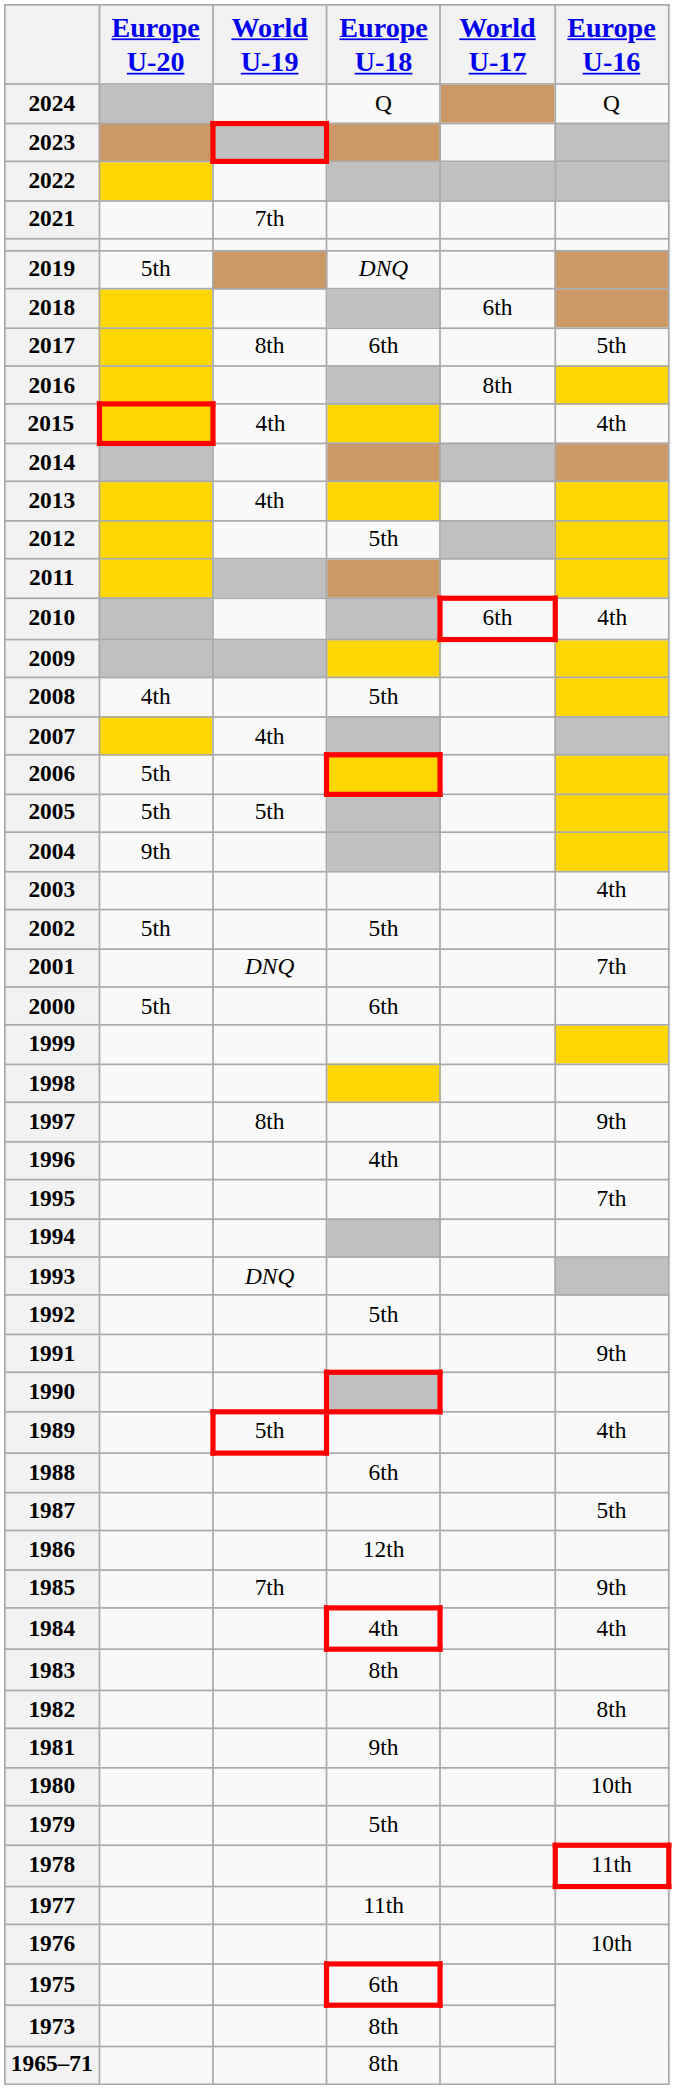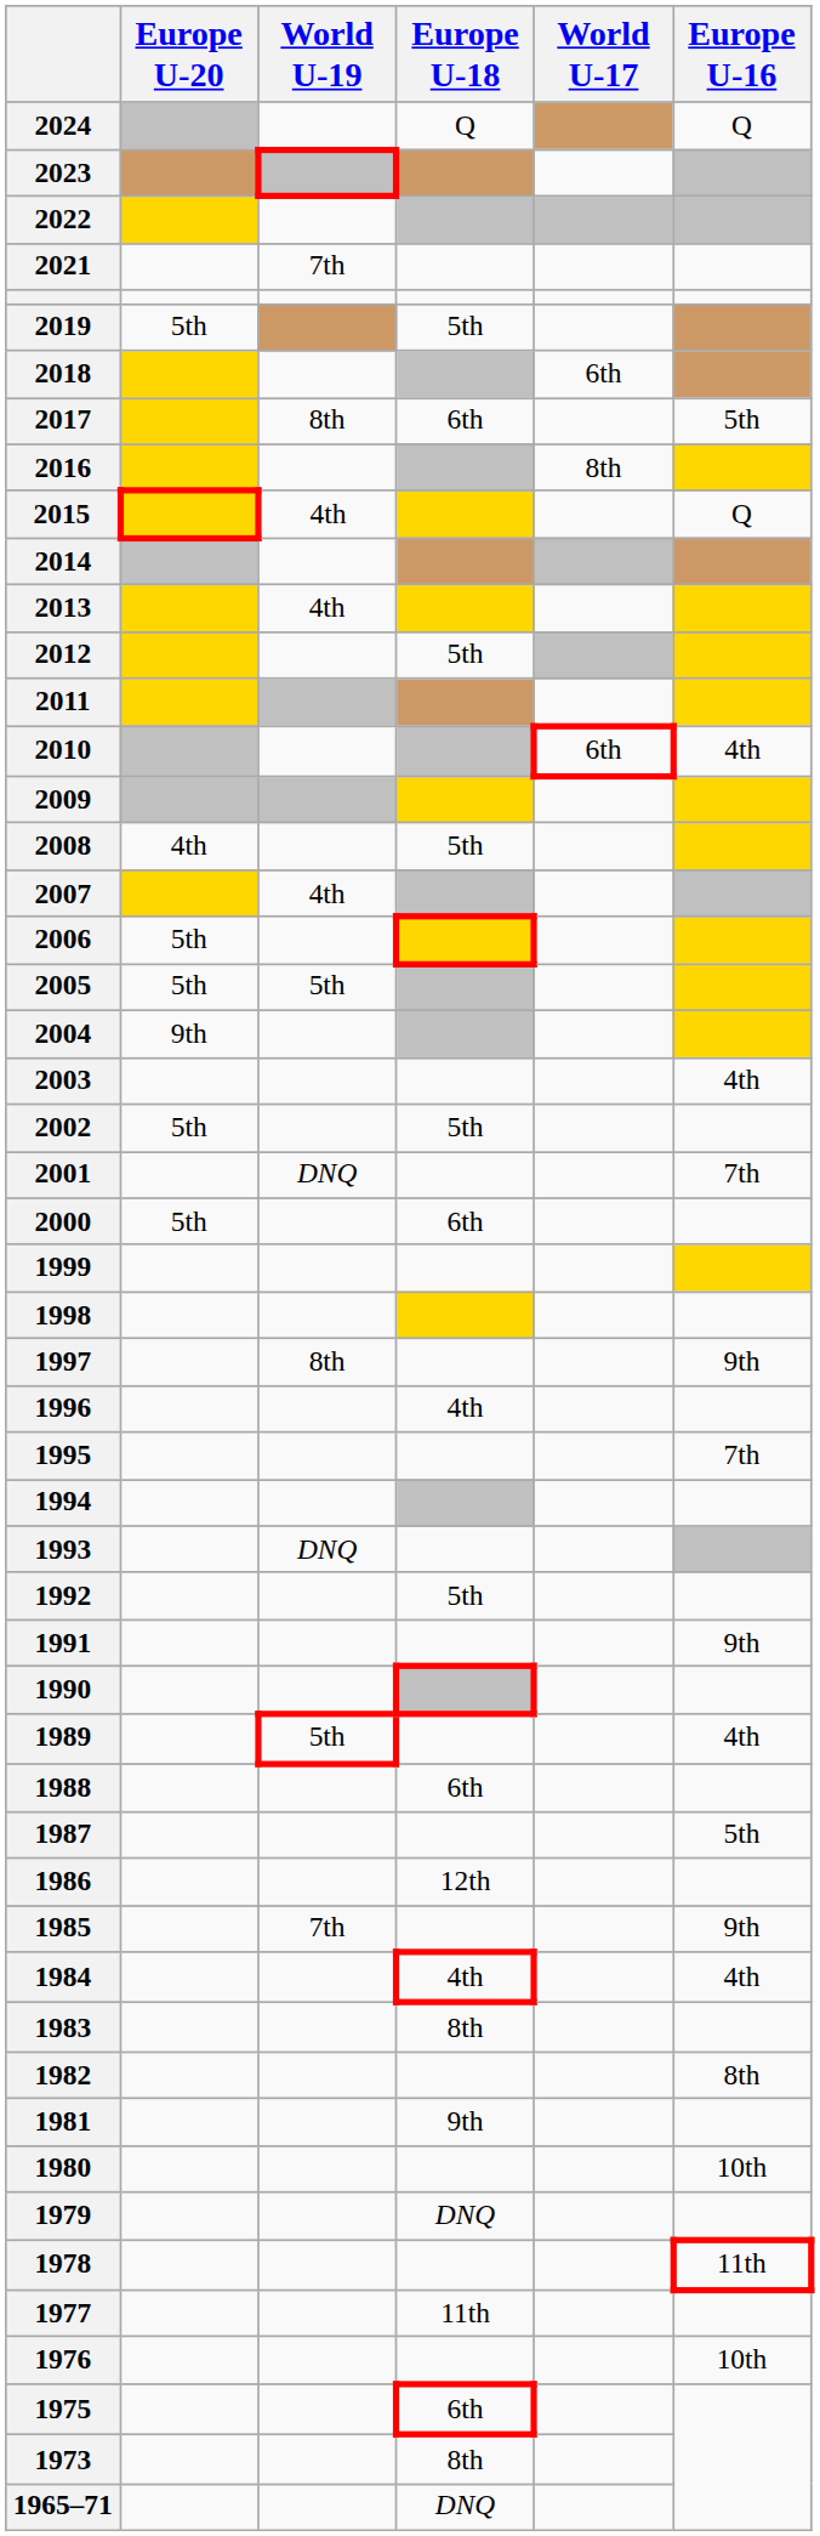2019 | Europe U-18: DNQ -> 5th
2015 | Europe U-16: 4th -> Q
1979 | Europe U-18: 5th -> DNQ
1965–71 | Europe U-18: 8th -> DNQ
